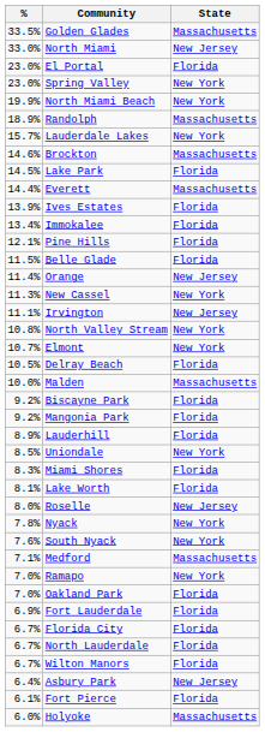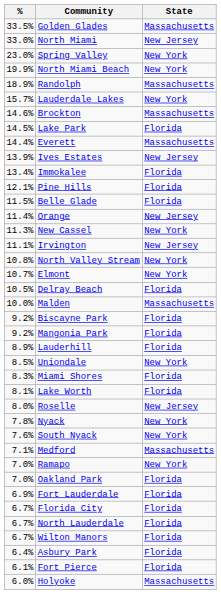- row: 23.0% | El Portal | Florida
Ives Estates | State: Florida -> New Jersey
Asbury Park | State: New Jersey -> Florida
